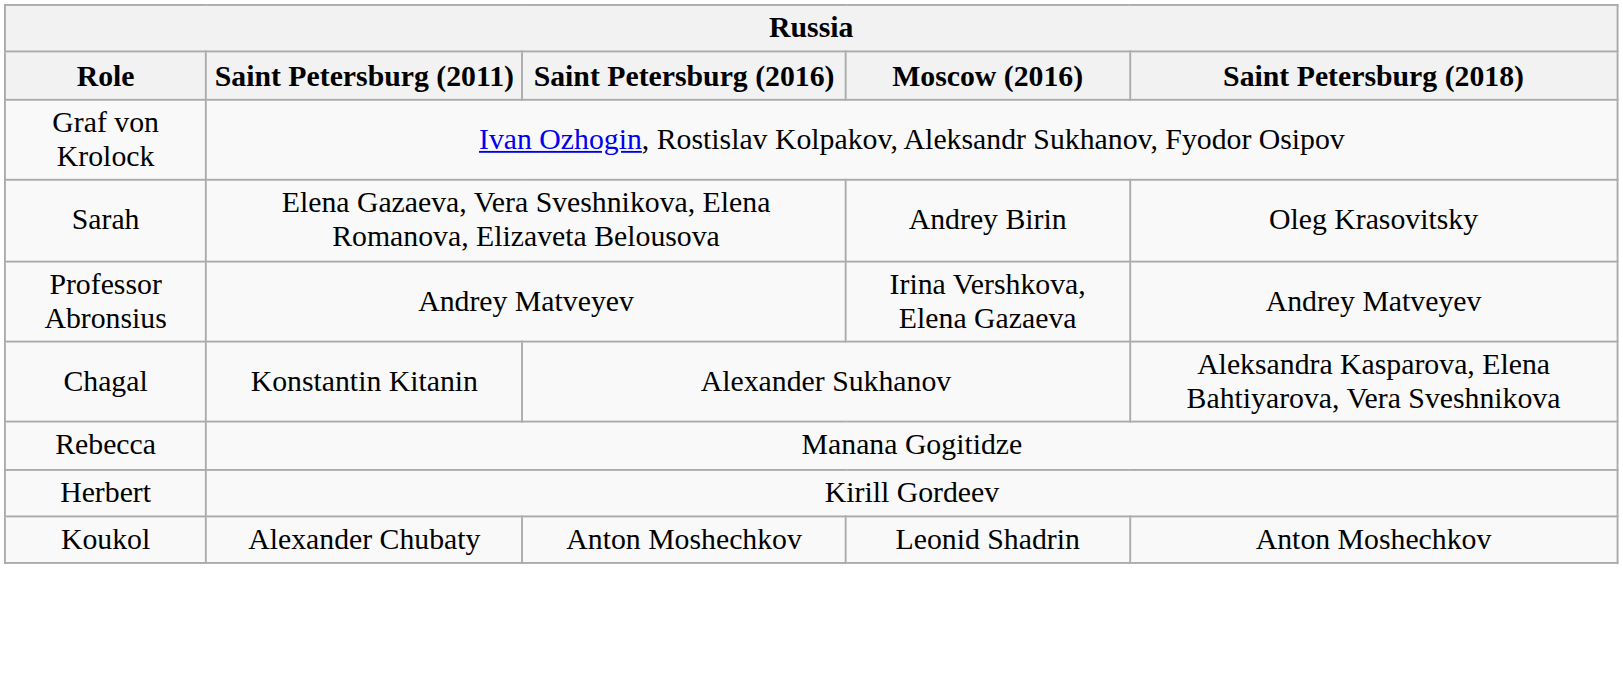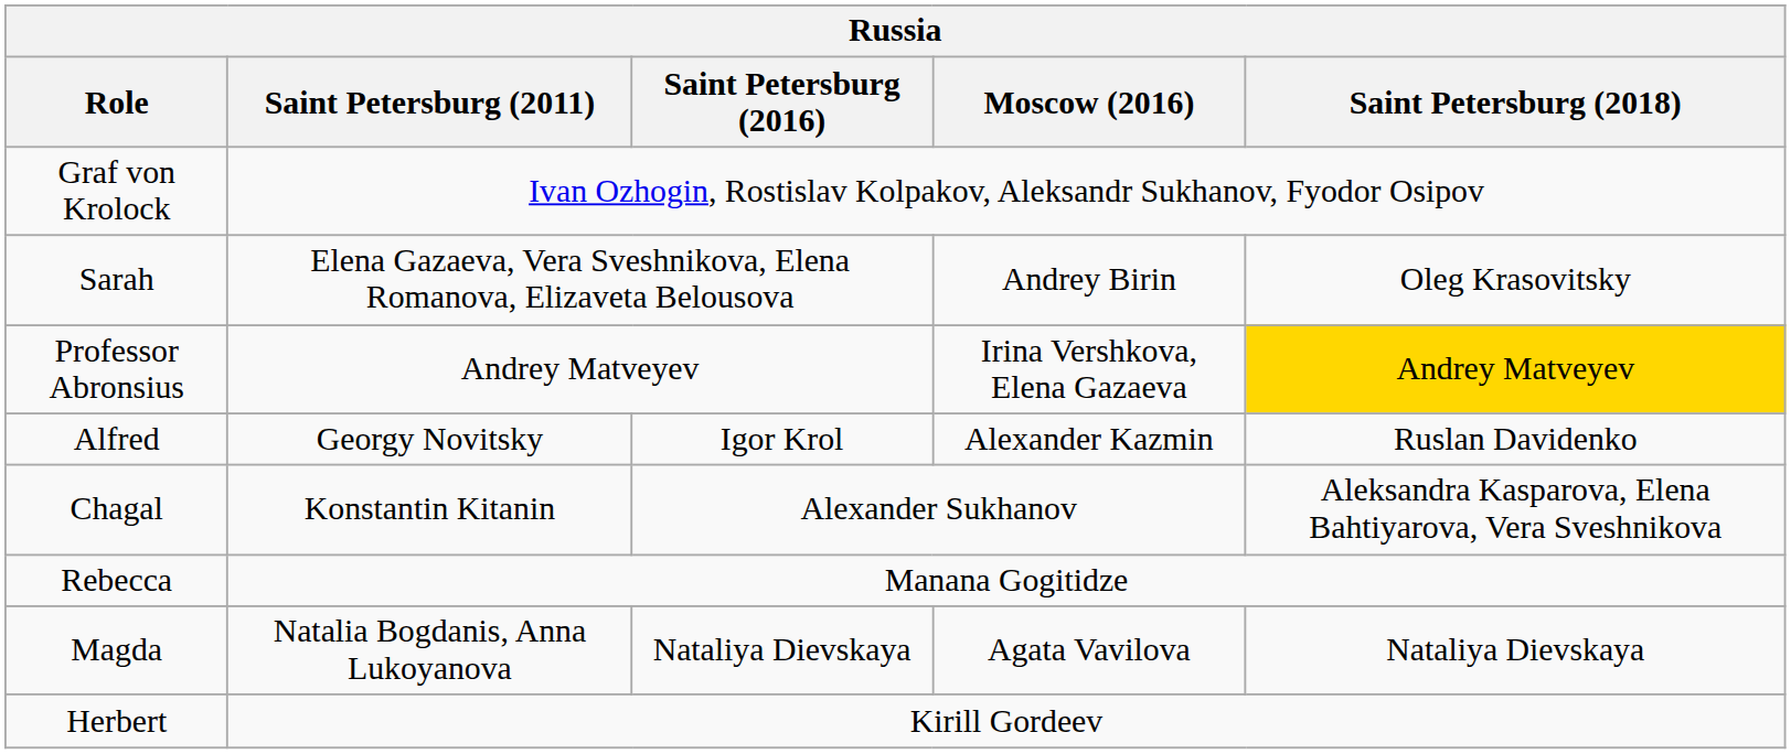Professor Abronsius | Saint Petersburg (2018): no background -> gold background
+ row: Alfred | Georgy Novitsky | Igor Krol | Alexander Kazmin | Ruslan Davidenko
+ row: Magda | Natalia Bogdanis, Anna Lukoyanova | Nataliya Dievskaya | Agata Vavilova | Nataliya Dievskaya
- row: Koukol | Alexander Chubaty | Anton Moshechkov | Leonid Shadrin | Anton Moshechkov
